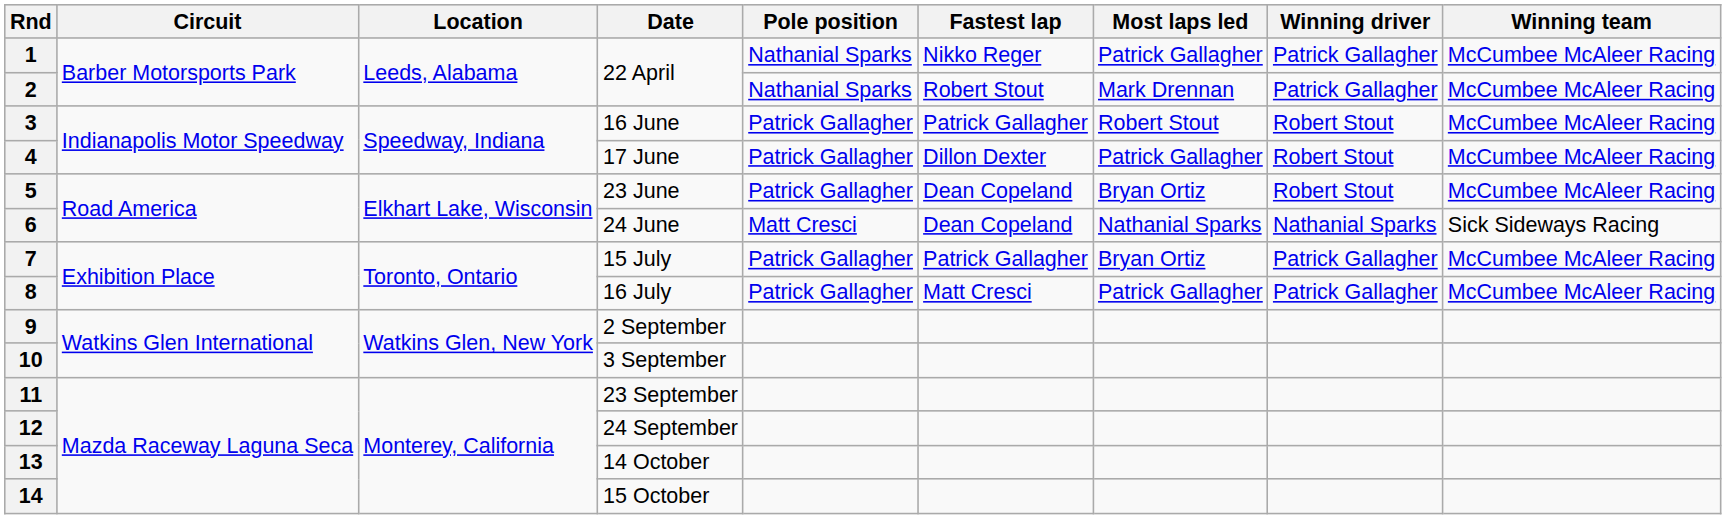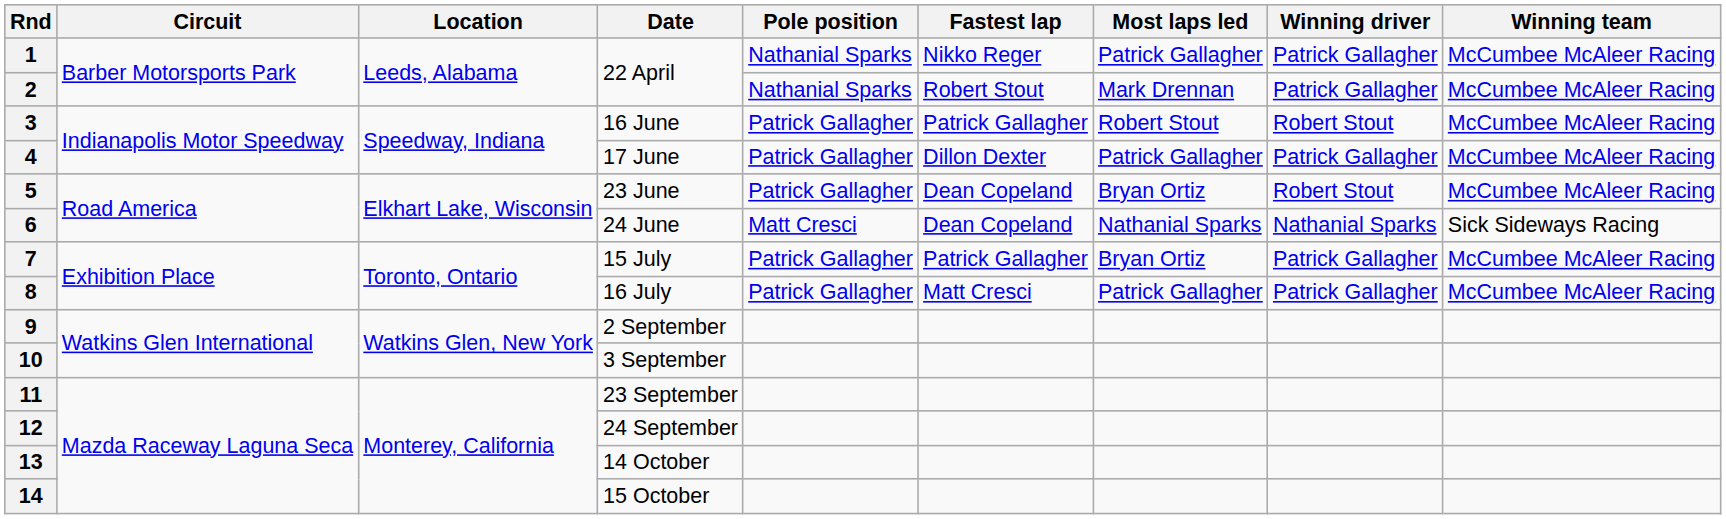4 | Winning driver: Robert Stout -> Patrick Gallagher
